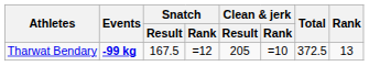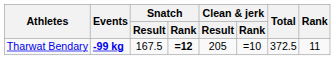Tharwat Bendary | Snatch / Rank: normal -> bold
Tharwat Bendary | Rank: 13 -> 11
